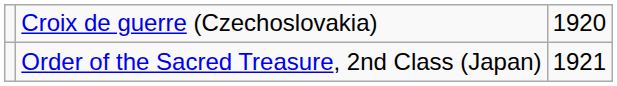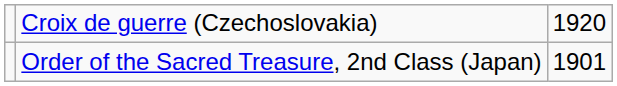Order of the Sacred Treasure, 2nd Class (Japan) | column 3: 1921 -> 1901
